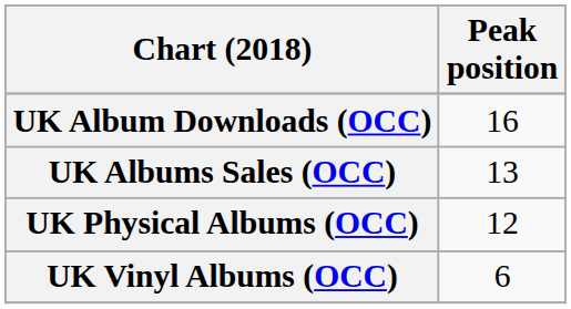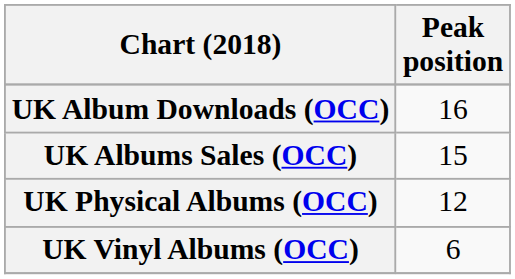UK Albums Sales (OCC) | Peak position: 13 -> 15
